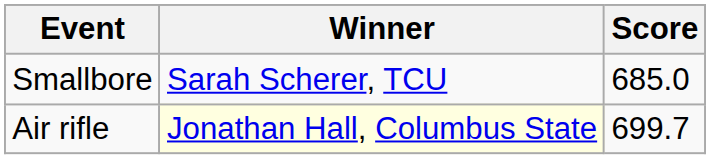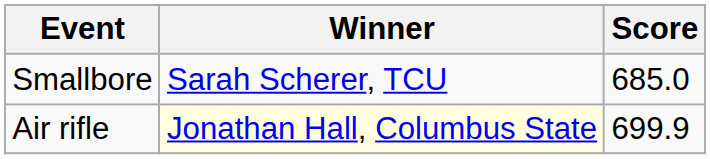Air rifle | Score: 699.7 -> 699.9
